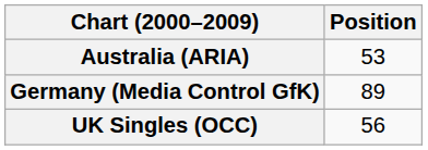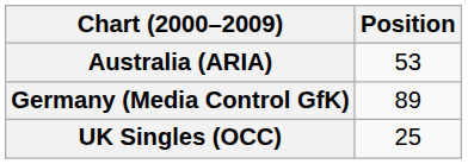UK Singles (OCC) | Position: 56 -> 25
